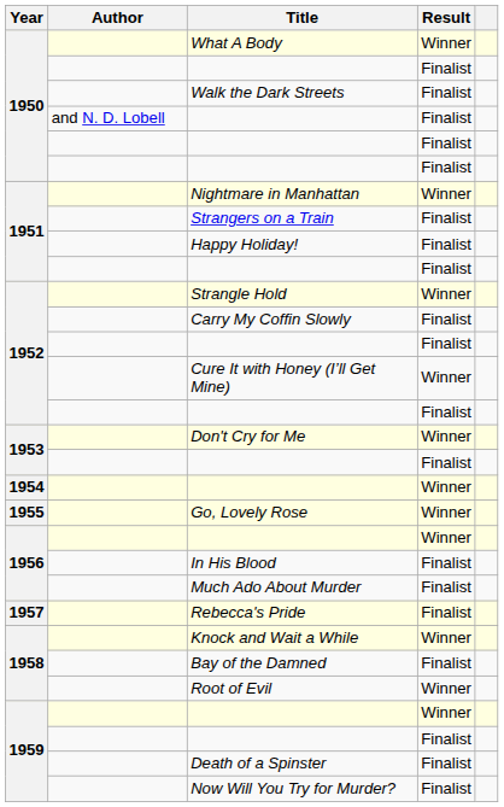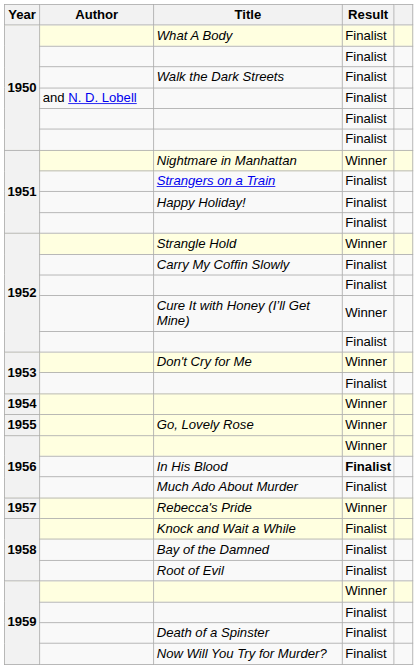What A Body | Result: Winner -> Finalist
In His Blood | Result: normal -> bold
Rebecca's Pride | Result: Finalist -> Winner
Knock and Wait a While | Result: Winner -> Finalist
Root of Evil | Result: Winner -> Finalist
